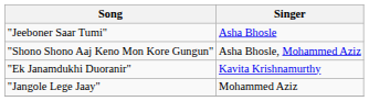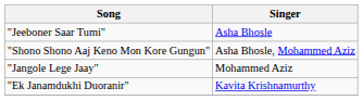rows swapped: "Jangole Lege Jaay" <-> "Ek Janamdukhi Duoranir"
